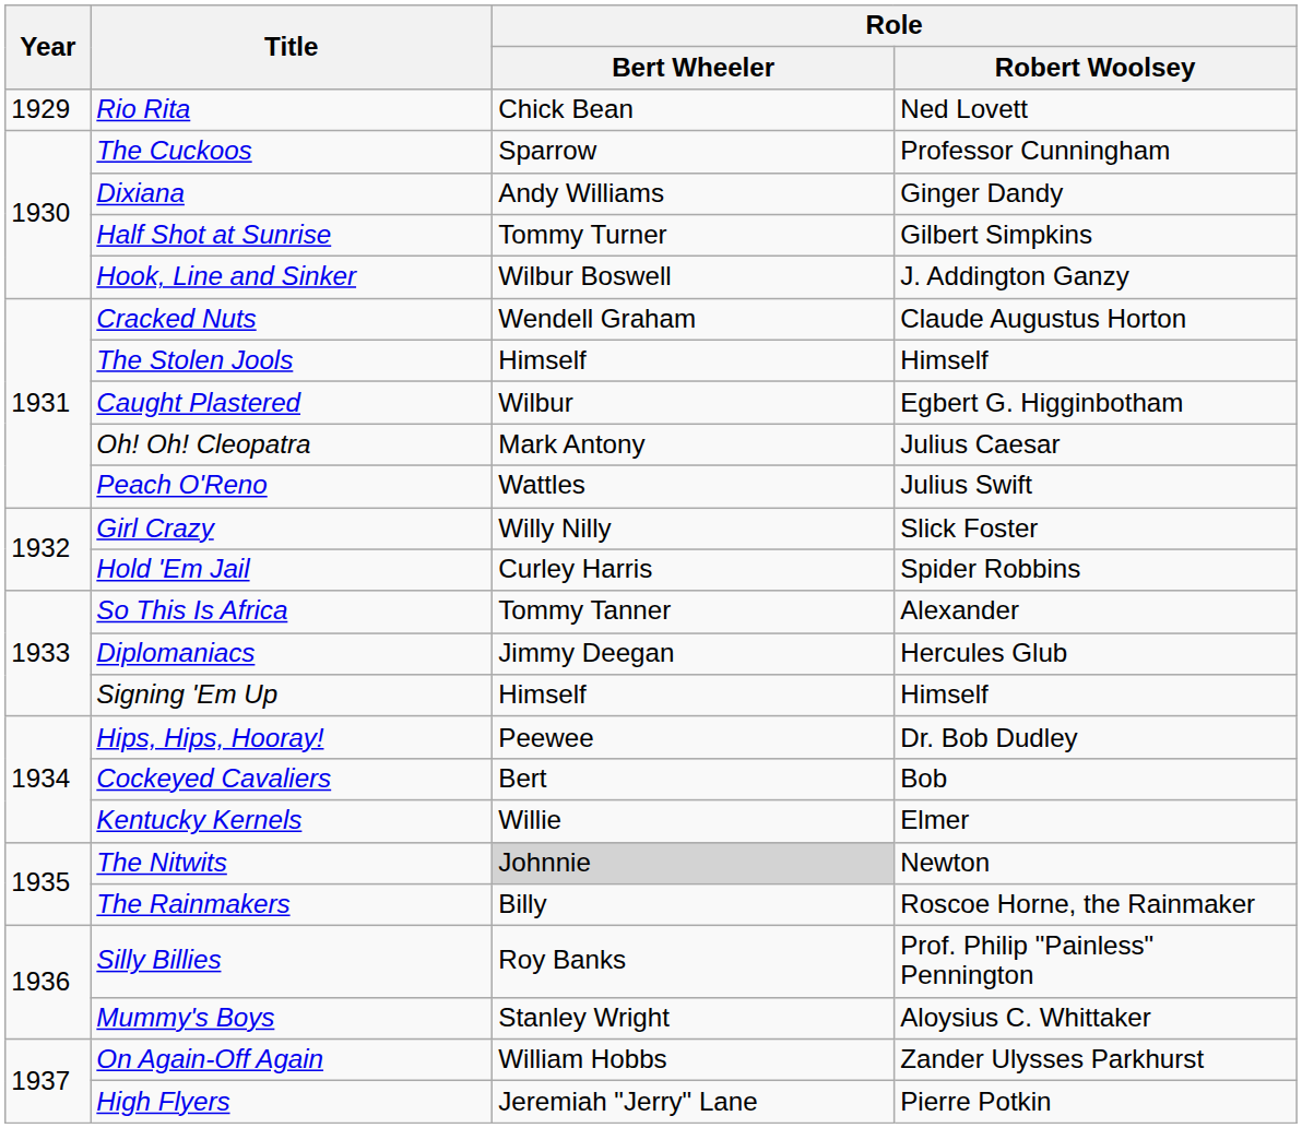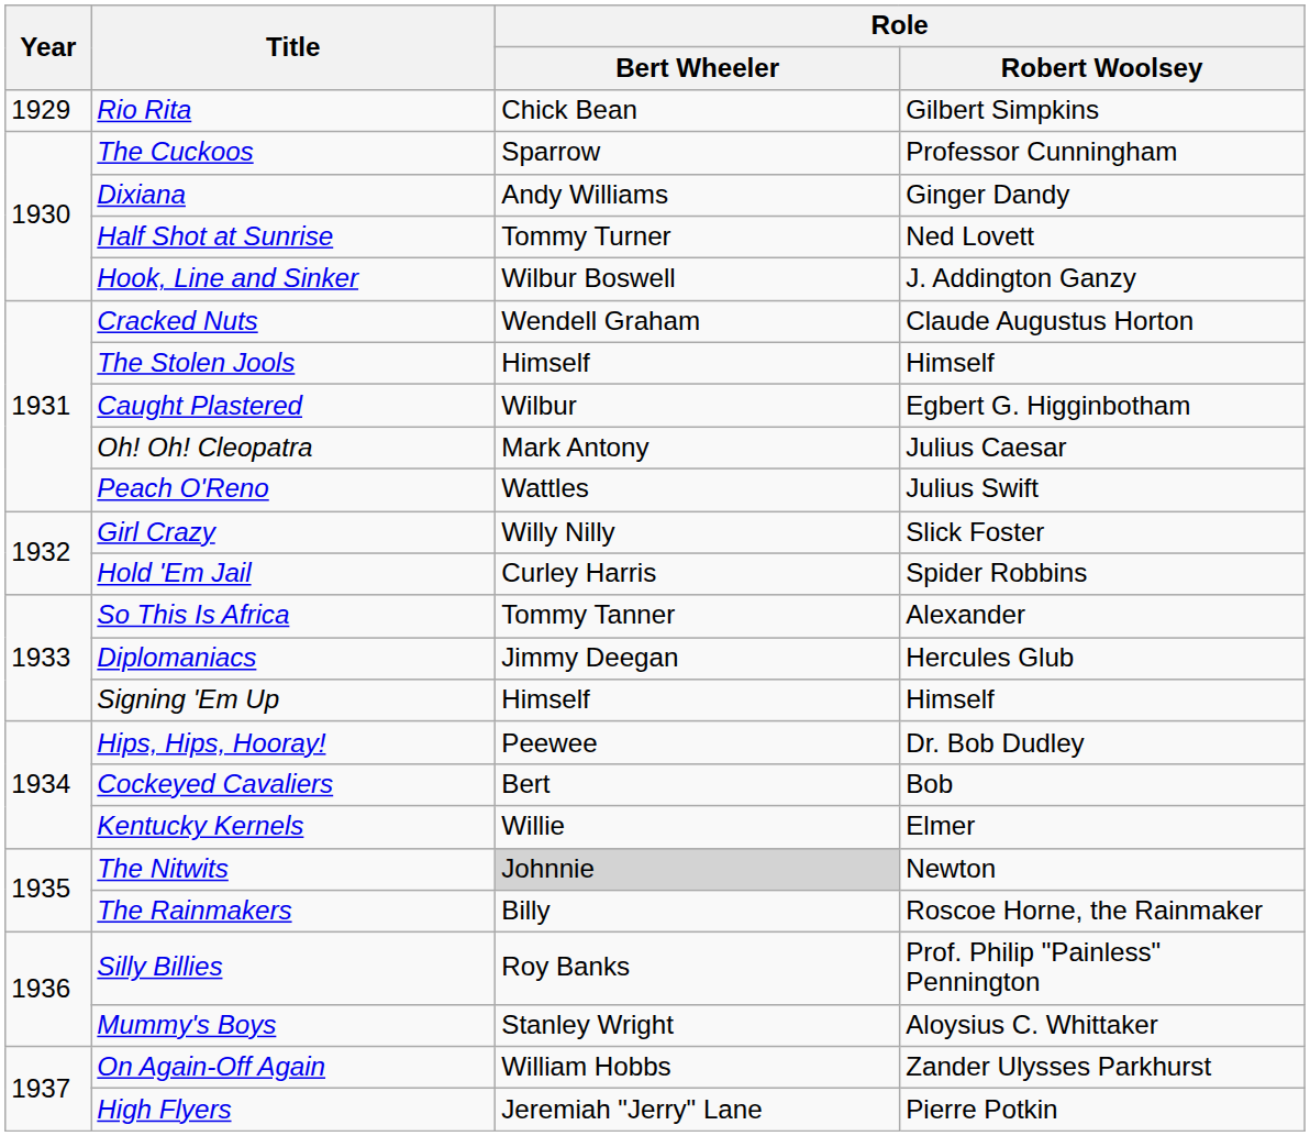Rio Rita | Role / Robert Woolsey: Ned Lovett -> Gilbert Simpkins
Half Shot at Sunrise | Role / Robert Woolsey: Gilbert Simpkins -> Ned Lovett
